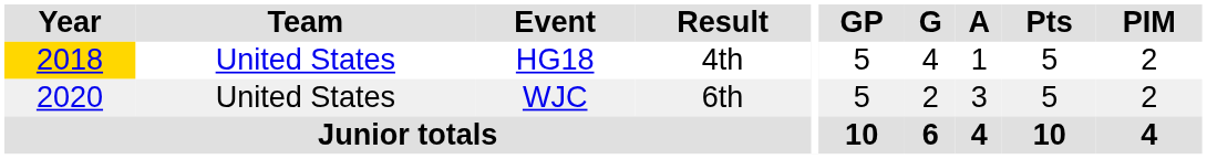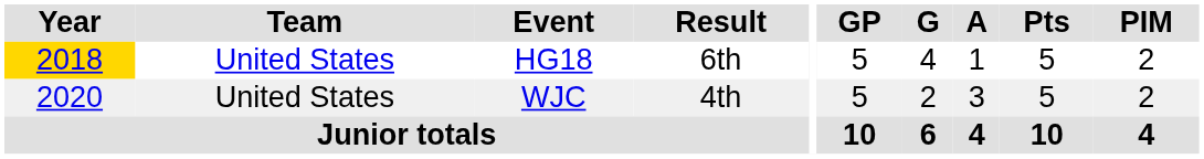HG18 | Result: 4th -> 6th
WJC | Result: 6th -> 4th
